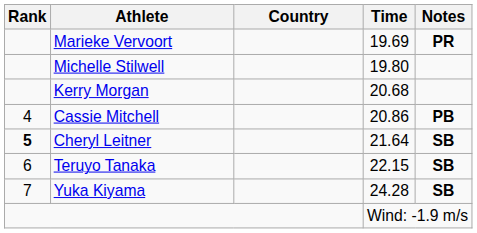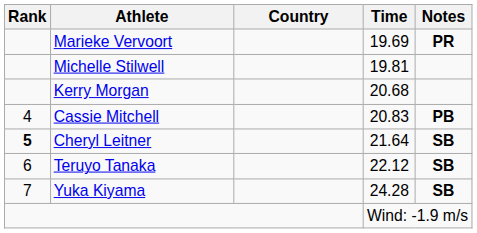Michelle Stilwell | Time: 19.80 -> 19.81
Cassie Mitchell | Time: 20.86 -> 20.83
Teruyo Tanaka | Time: 22.15 -> 22.12
